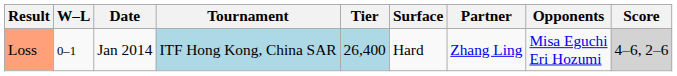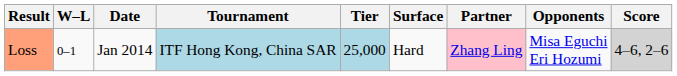Loss | Tier: 26,400 -> 25,000
Loss | Partner: no background -> pink background
